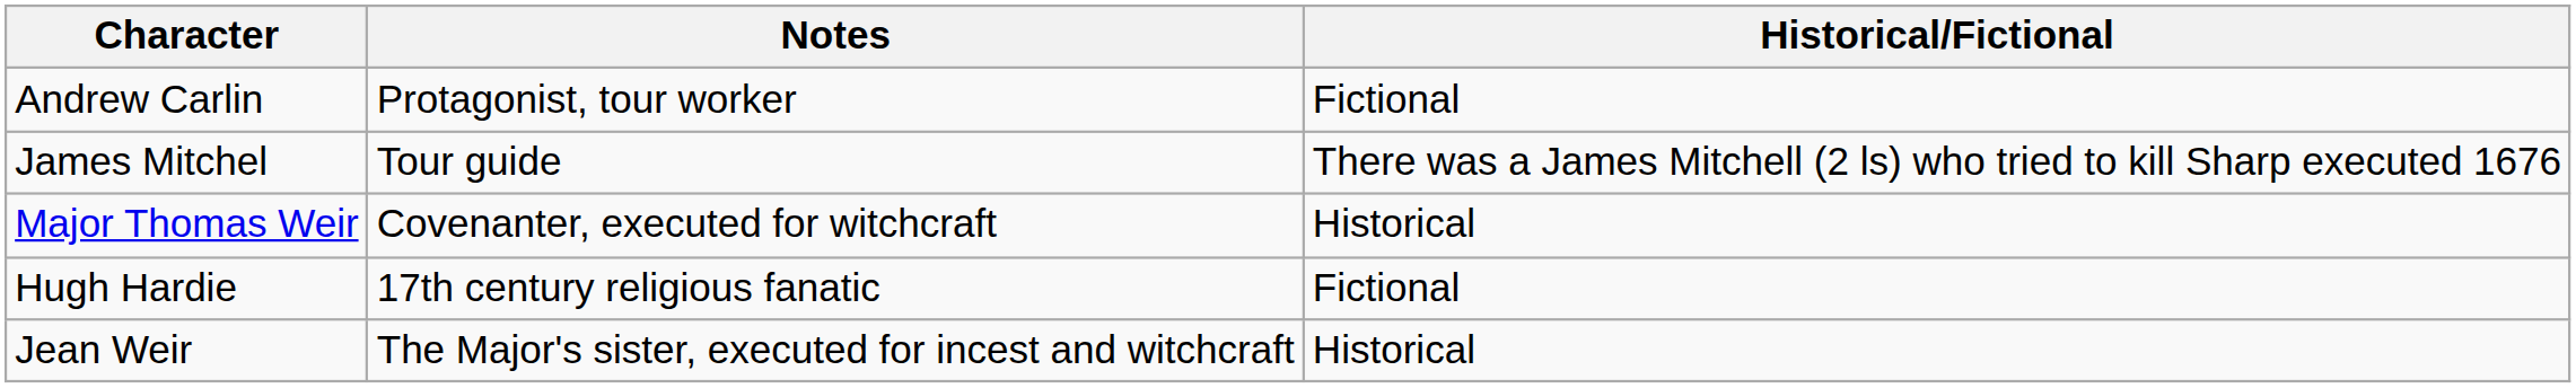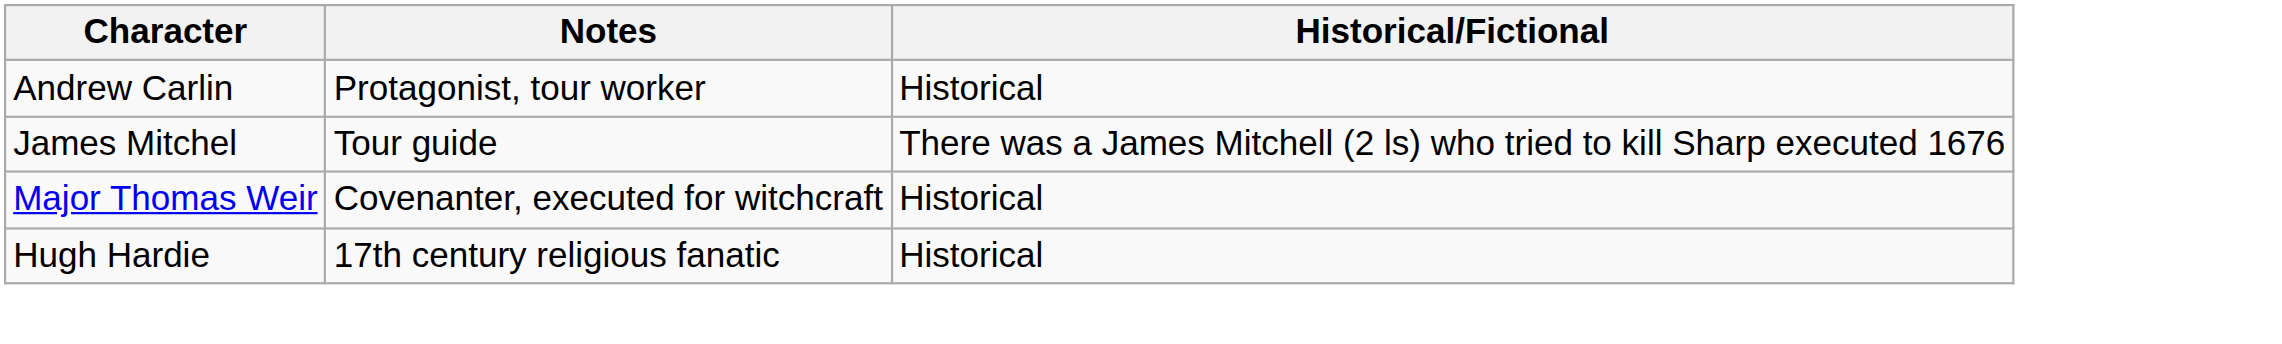Andrew Carlin | Historical/Fictional: Fictional -> Historical
Hugh Hardie | Historical/Fictional: Fictional -> Historical
- row: Jean Weir | The Major's sister, executed for incest and witchcraft | Historical
